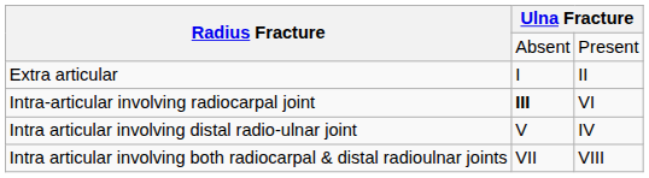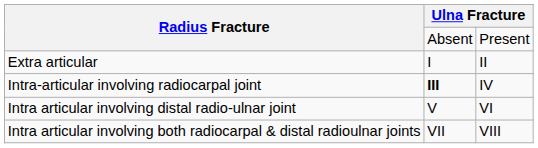Intra-articular involving radiocarpal joint | column 3: VI -> IV
Intra articular involving distal radio-ulnar joint | column 3: IV -> VI
